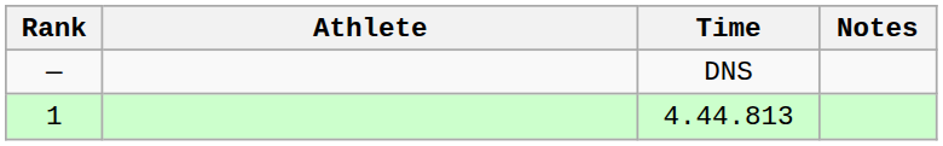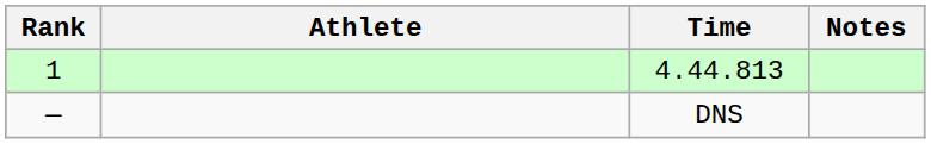rows swapped: 4.44.813 <-> DNS
